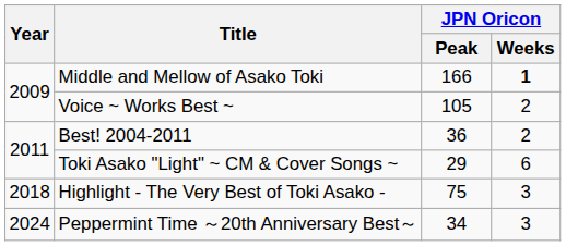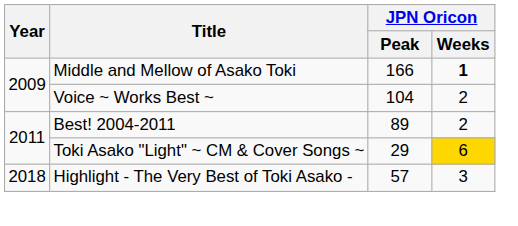Voice ~ Works Best ~ | JPN Oricon / Peak: 105 -> 104
Best! 2004-2011 | JPN Oricon / Peak: 36 -> 89
Toki Asako "Light" ~ CM & Cover Songs ~ | JPN Oricon / Weeks: no background -> gold background
Highlight - The Very Best of Toki Asako - | JPN Oricon / Peak: 75 -> 57
- row: 2024 | Peppermint Time ～20th Anniversary Best～ | 34 | 3
